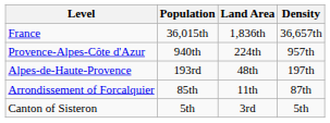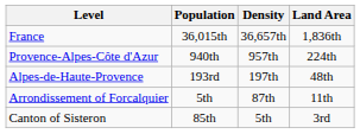columns swapped: Land Area <-> Density
Arrondissement of Forcalquier | Population: 85th -> 5th
Canton of Sisteron | Population: 5th -> 85th
